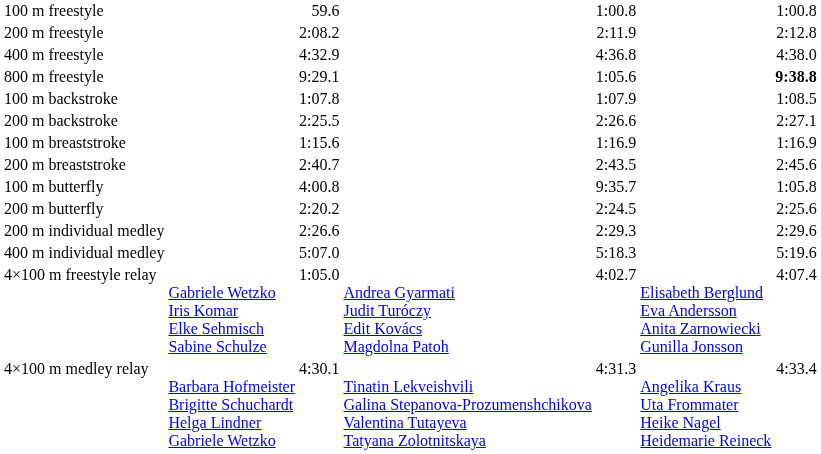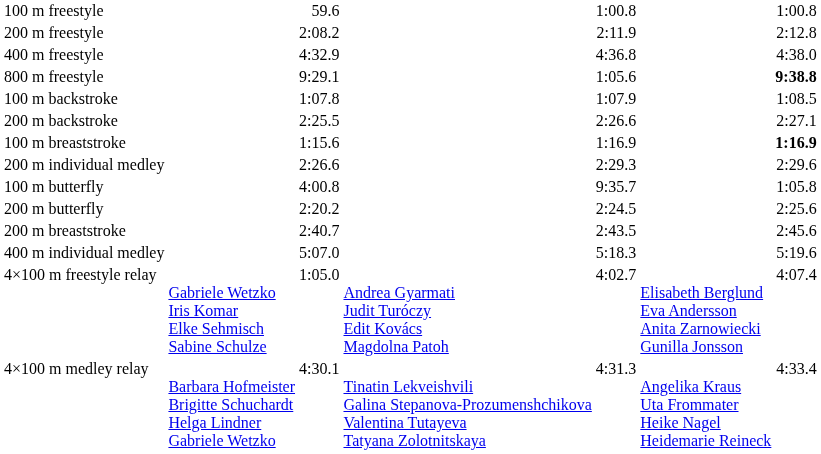100 m breaststroke | column 7: normal -> bold
rows swapped: 200 m breaststroke <-> 200 m individual medley
